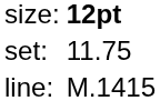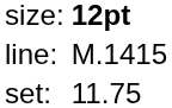rows swapped: set: <-> line:
